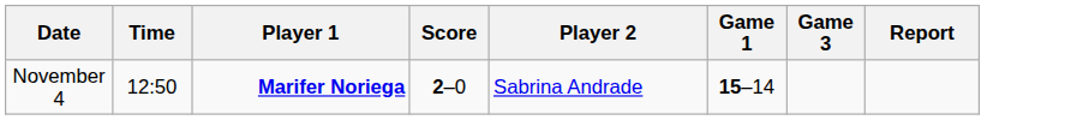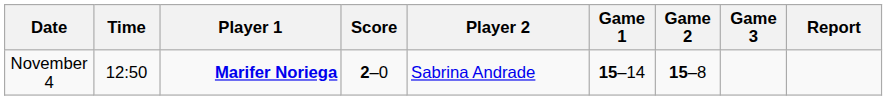+ column: Game 2 | 15–8
